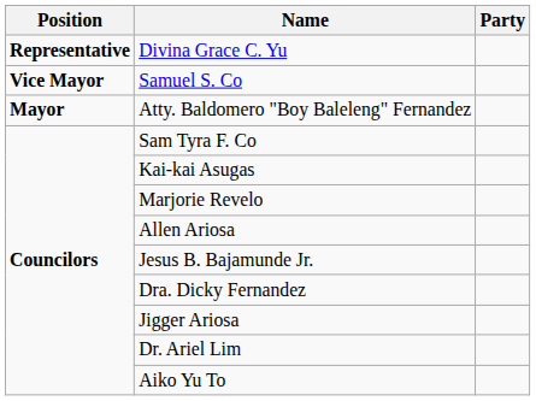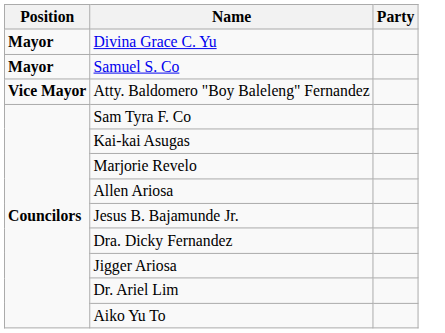Divina Grace C. Yu | Position: Representative -> Mayor
Samuel S. Co | Position: Vice Mayor -> Mayor
Atty. Baldomero "Boy Baleleng" Fernandez | Position: Mayor -> Vice Mayor
